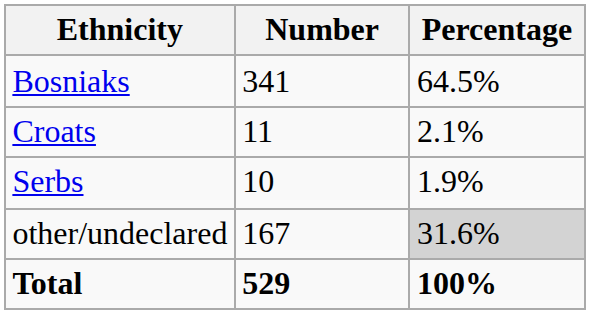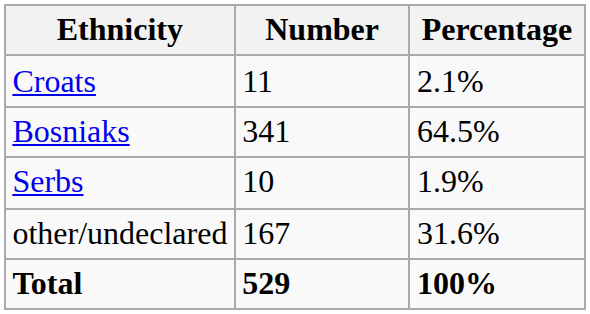rows swapped: Bosniaks <-> Croats
other/undeclared | Percentage: lightgrey background -> no background
